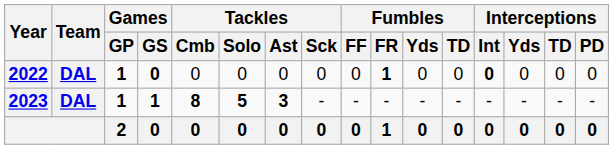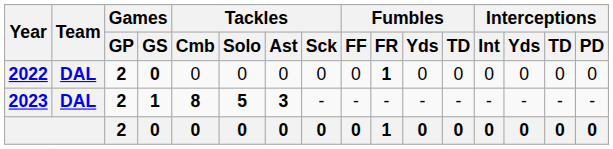2022 | Games / GP: 1 -> 2
2022 | Interceptions / Int: bold -> normal
2023 | Games / GP: 1 -> 2
